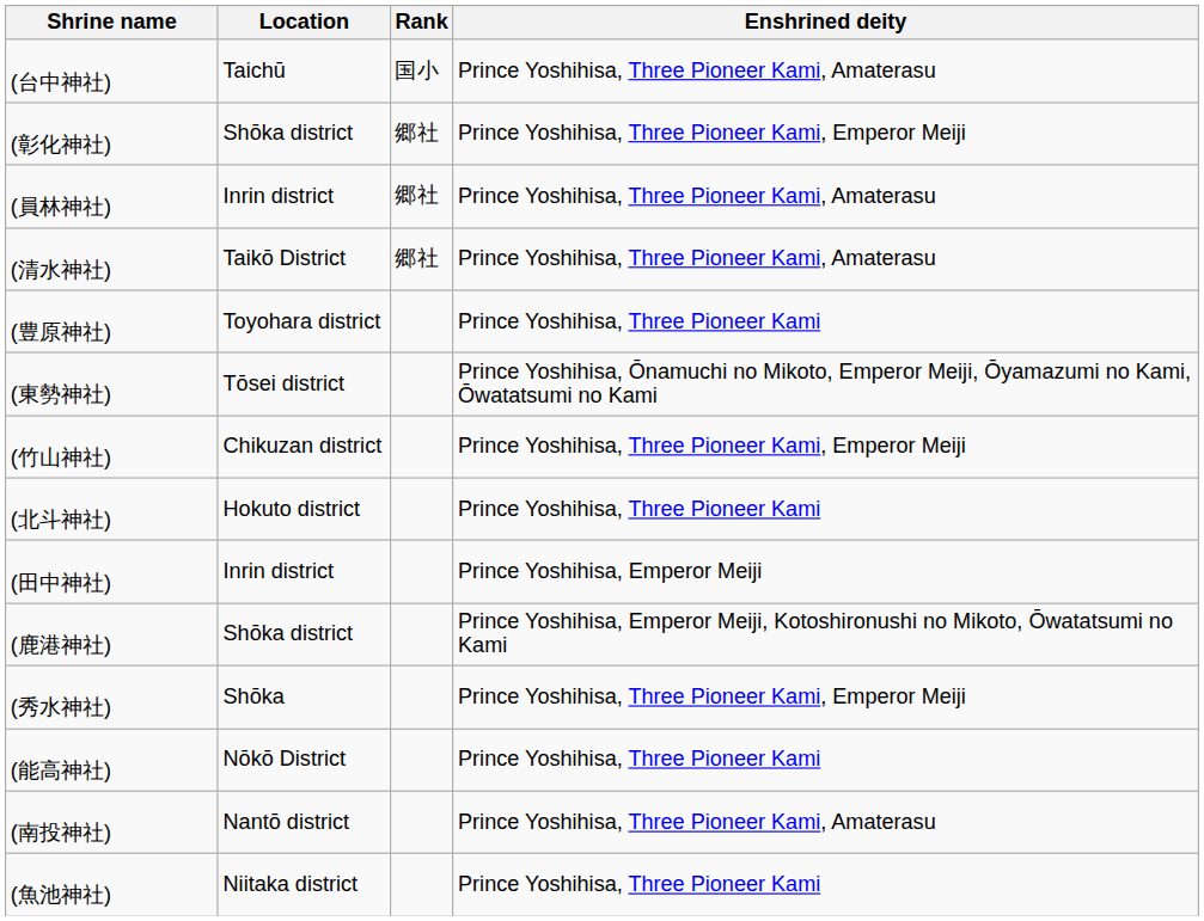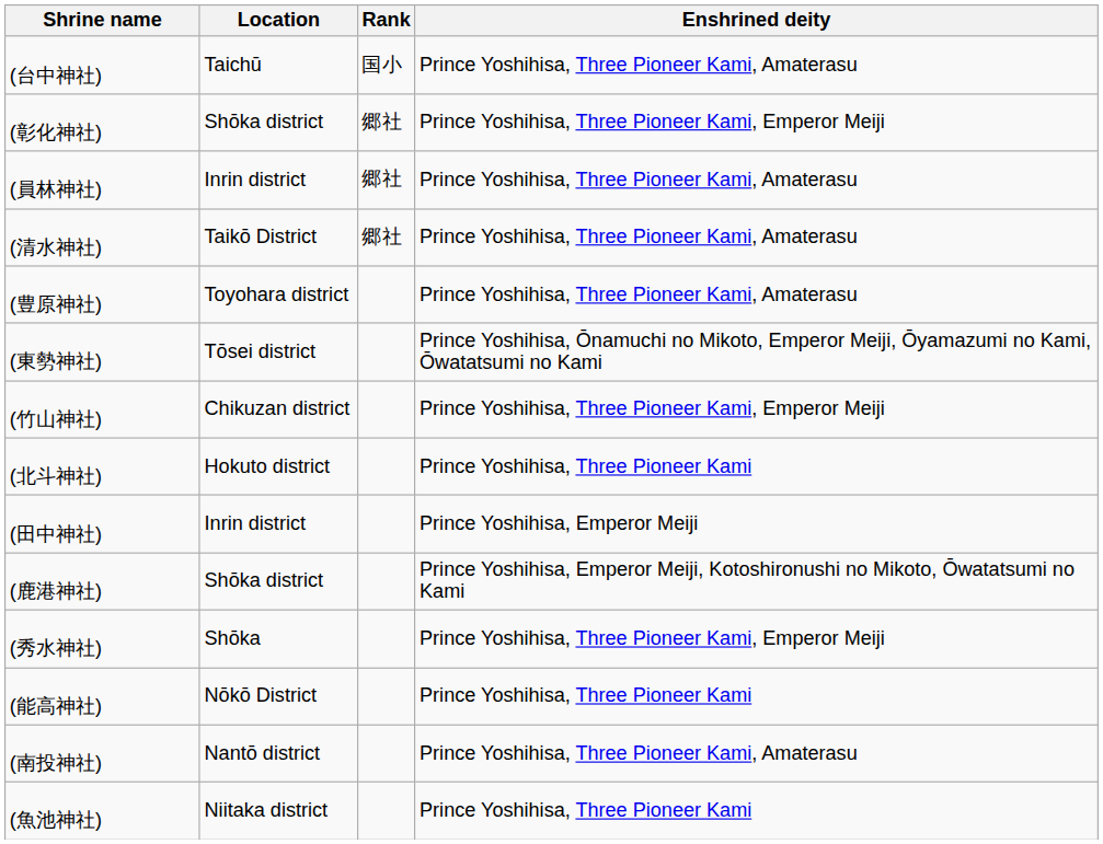(豊原神社) | Enshrined deity: Prince Yoshihisa, Three Pioneer Kami -> Prince Yoshihisa, Three Pioneer Kami, Amaterasu
